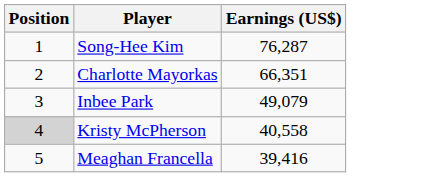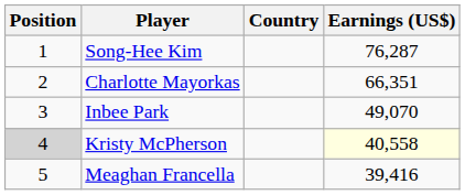+ column: Country
Inbee Park | Earnings (US$): 49,079 -> 49,070
Kristy McPherson | Earnings (US$): no background -> lightyellow background
